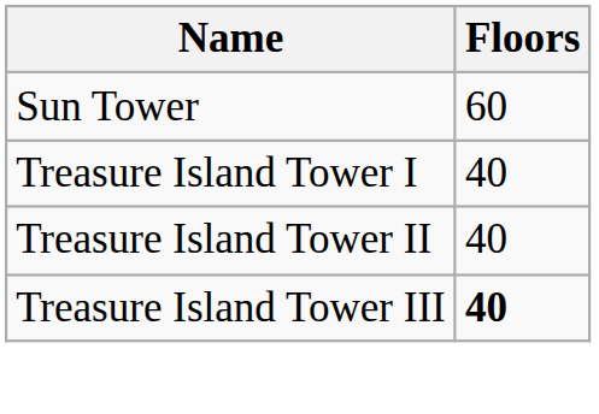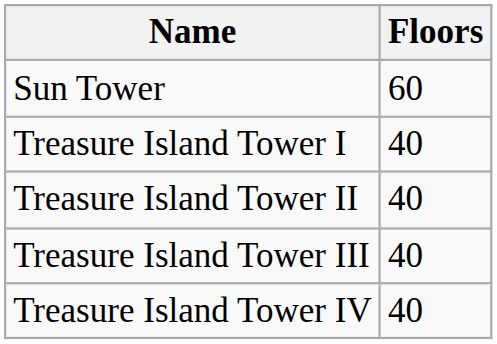Treasure Island Tower III | Floors: bold -> normal
+ row: Treasure Island Tower IV | 40
